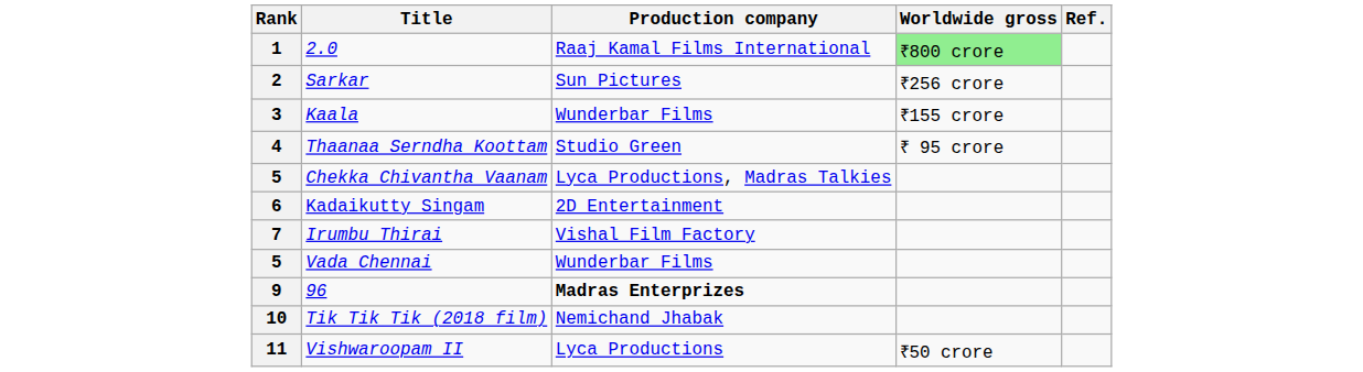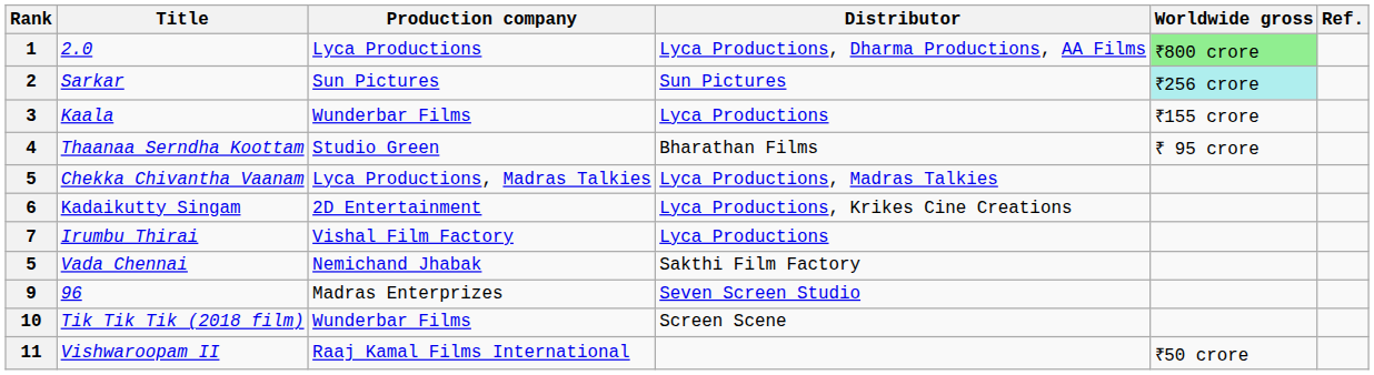+ column: Distributor | Lyca Productions, Dharma Productions, AA Films | Sun Pictures | Lyca Productions | Bharathan Films | Lyca Productions, Madras Talkies | Lyca Productions, Krikes Cine Creations | Lyca Productions | Sakthi Film Factory | Seven Screen Studio | Screen Scene
1 | Production company: Raaj Kamal Films International -> Lyca Productions
2 | Worldwide gross: no background -> paleturquoise background
5 / Vada Chennai | Production company: Wunderbar Films -> Nemichand Jhabak
9 | Production company: bold -> normal
10 | Production company: Nemichand Jhabak -> Wunderbar Films
11 | Production company: Lyca Productions -> Raaj Kamal Films International
